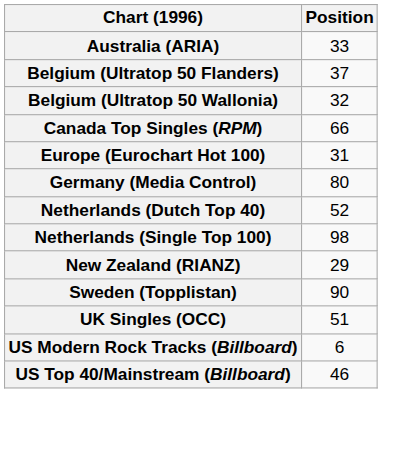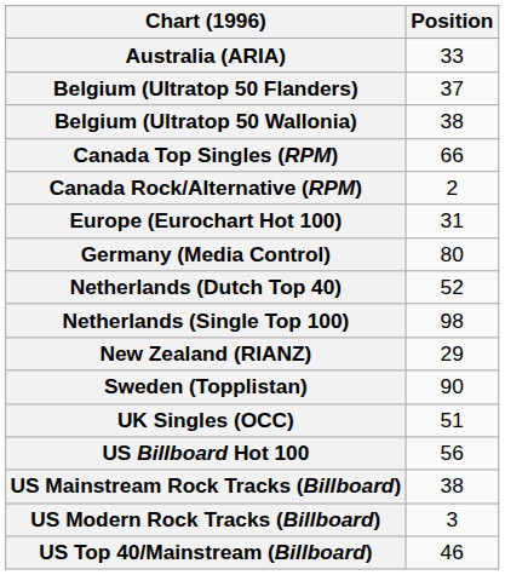Belgium (Ultratop 50 Wallonia) | Position: 32 -> 38
+ row: Canada Rock/Alternative (RPM) | 2
+ row: US Billboard Hot 100 | 56
+ row: US Mainstream Rock Tracks (Billboard) | 38
US Modern Rock Tracks (Billboard) | Position: 6 -> 3
